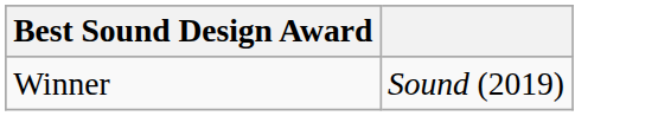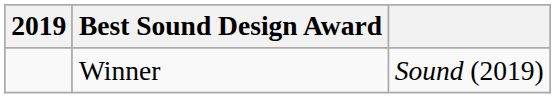+ column: 2019
